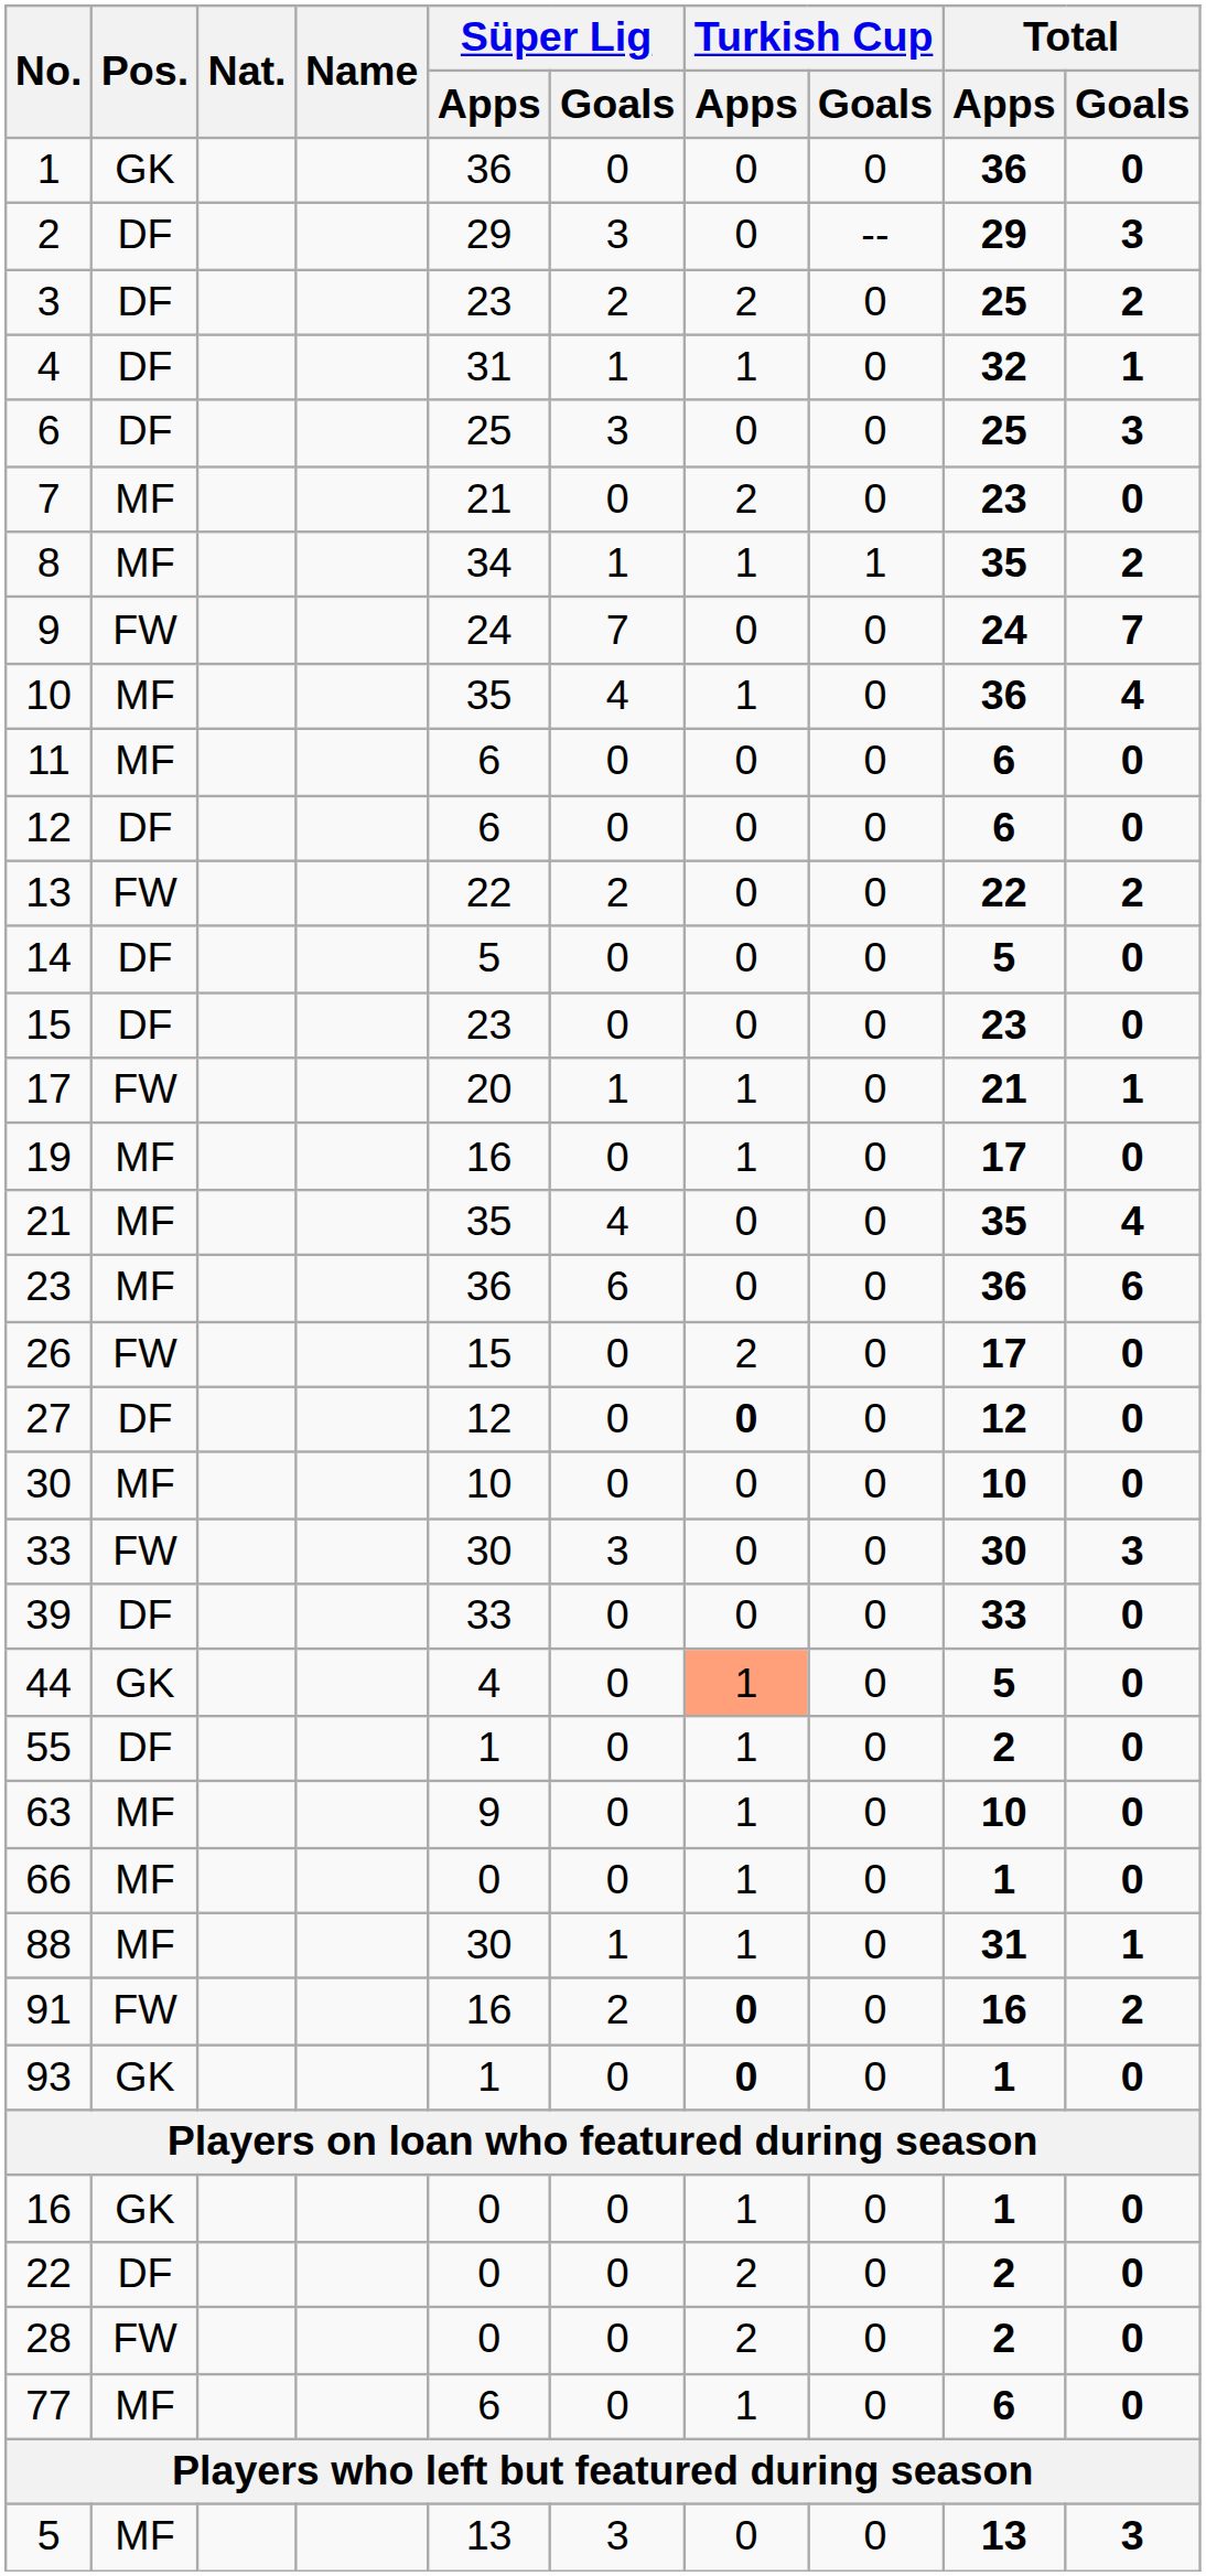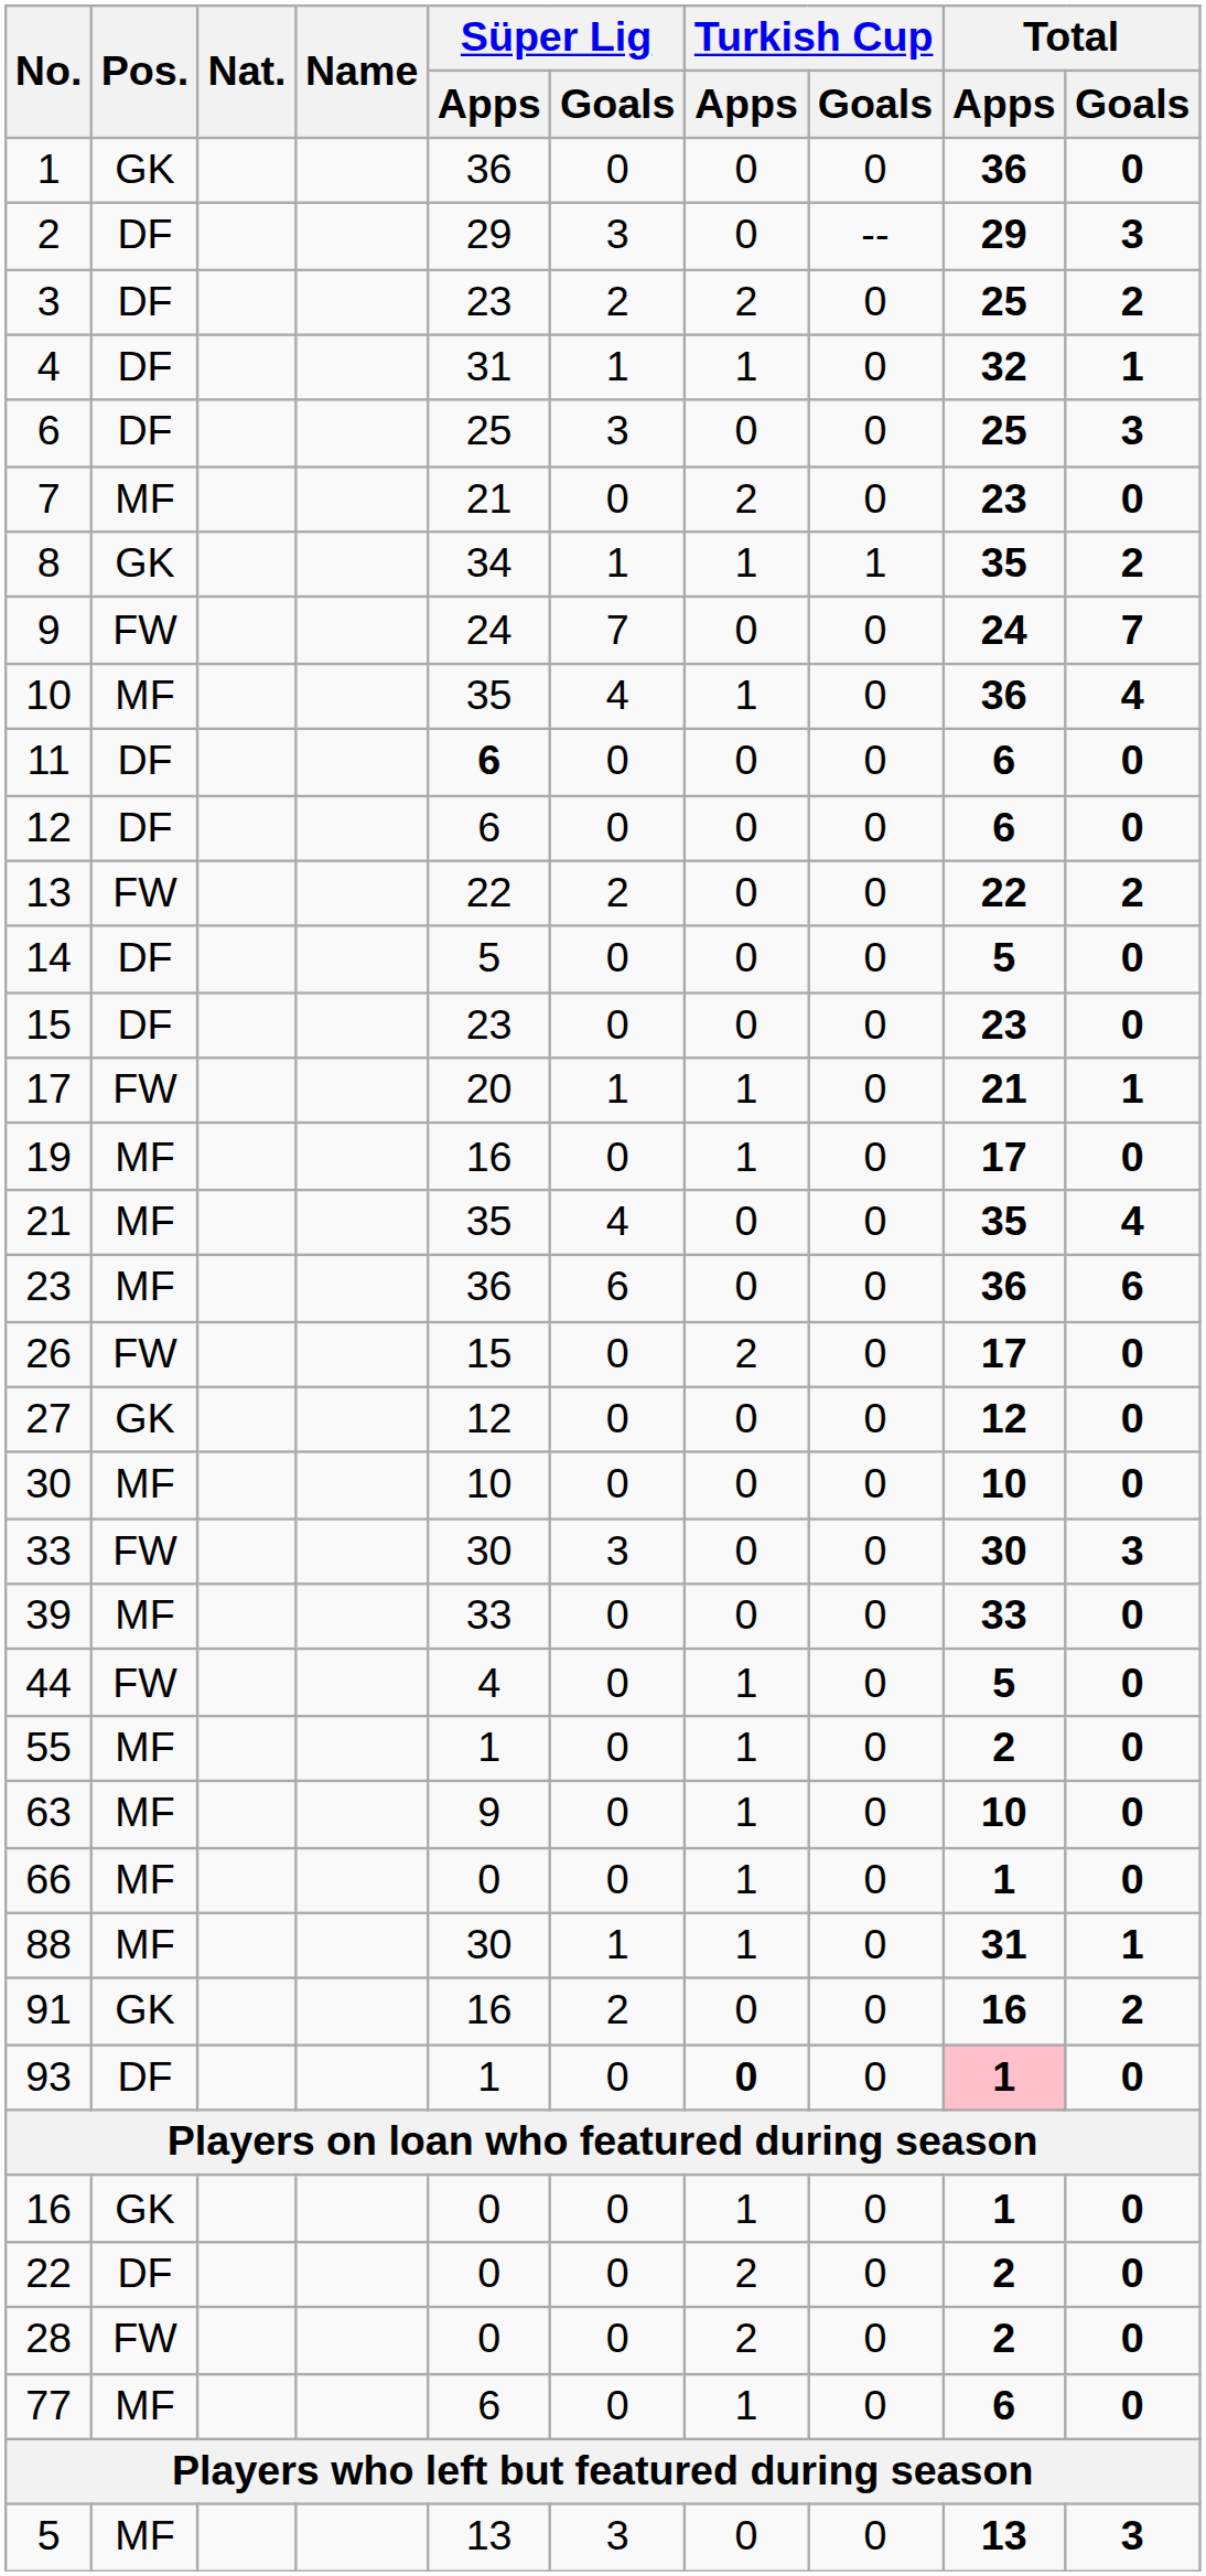8 | Pos.: MF -> GK
11 | Pos.: MF -> DF
11 | Süper Lig / Apps: normal -> bold
27 | Pos.: DF -> GK
27 | Turkish Cup / Apps: bold -> normal
39 | Pos.: DF -> MF
44 | Pos.: GK -> FW
44 | Turkish Cup / Apps: lightsalmon background -> no background
55 | Pos.: DF -> MF
91 | Pos.: FW -> GK
91 | Turkish Cup / Apps: bold -> normal
93 | Pos.: GK -> DF
93 | Total / Apps: no background -> pink background
